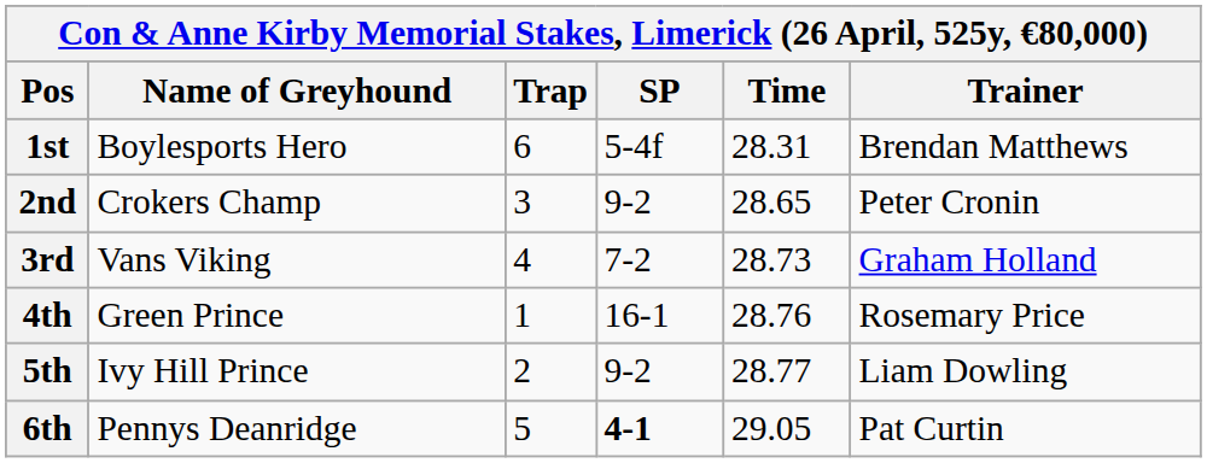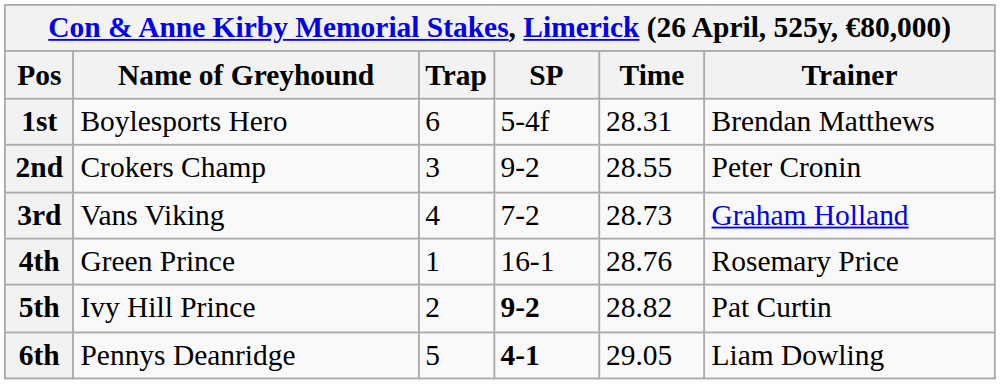2nd | Time: 28.65 -> 28.55
5th | SP: normal -> bold
5th | Time: 28.77 -> 28.82
5th | Trainer: Liam Dowling -> Pat Curtin
6th | Trainer: Pat Curtin -> Liam Dowling
